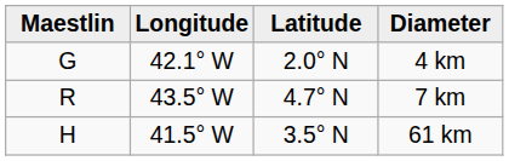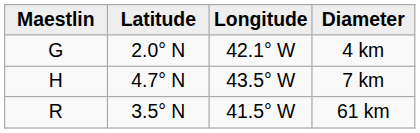columns swapped: Latitude <-> Longitude
7 km | Maestlin: R -> H
61 km | Maestlin: H -> R
